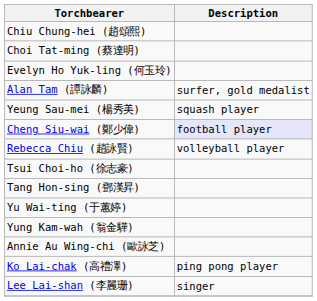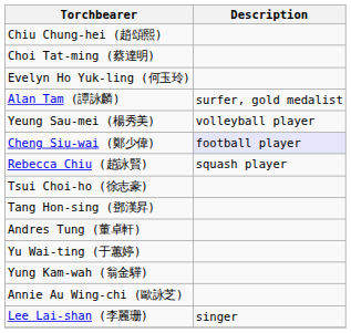Yeung Sau-mei (楊秀美) | Description: squash player -> volleyball player
Rebecca Chiu (趙詠賢) | Description: volleyball player -> squash player
+ row: Andres Tung (董卓軒)
- row: Ko Lai-chak (高禮澤) | ping pong player
